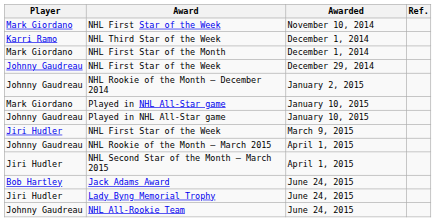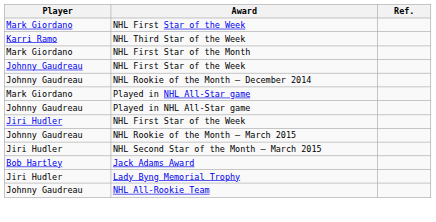- column: Awarded | November 10, 2014 | December 1, 2014 | December 1, 2014 | December 29, 2014 | January 2, 2015 | January 10, 2015 | January 10, 2015 | March 9, 2015 | April 1, 2015 | April 1, 2015 | June 24, 2015 | June 24, 2015 | June 24, 2015
